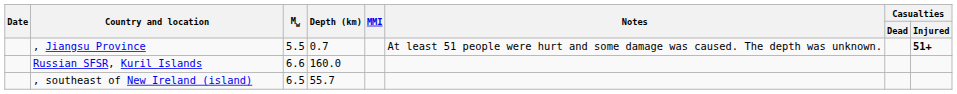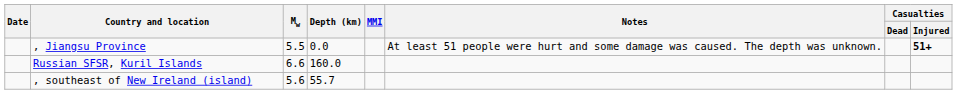, Jiangsu Province | Depth (km): 0.7 -> 0.0
, southeast of New Ireland (island) | Mw: 6.5 -> 5.6
